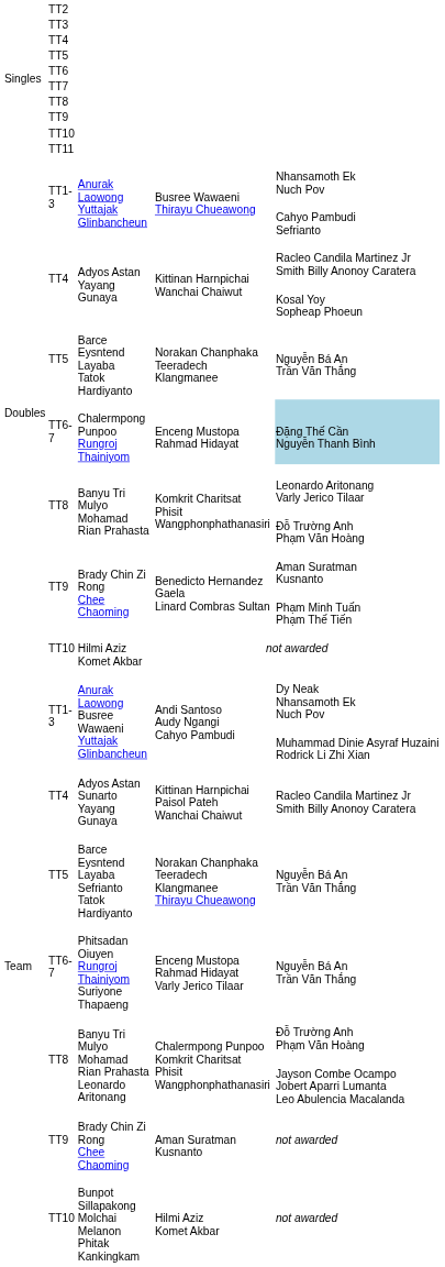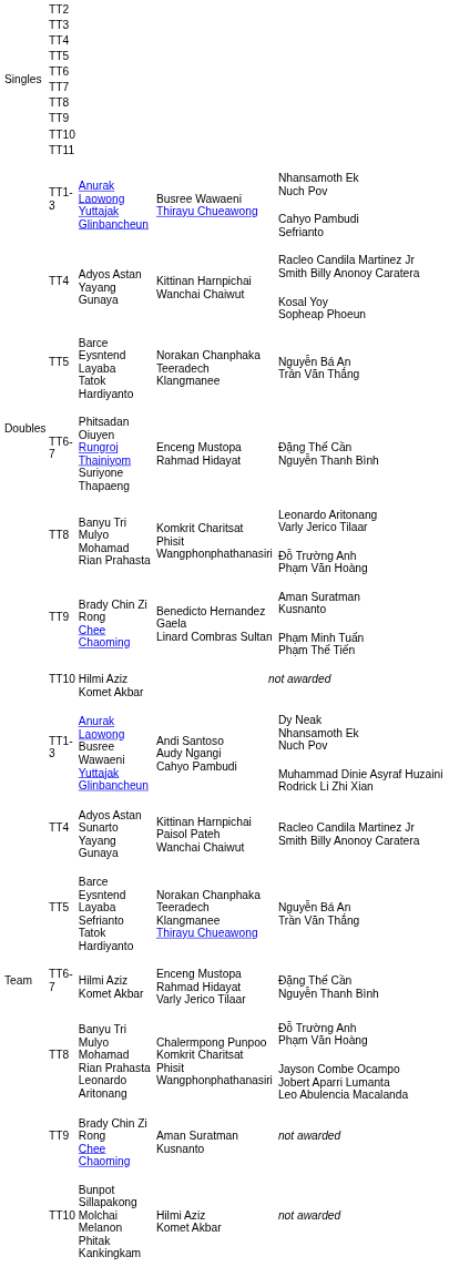Enceng Mustopa Rahmad Hidayat | column 3: Chalermpong Punpoo Rungroj Thainiyom -> Phitsadan Oiuyen Rungroj Thainiyom Suriyone Thapaeng
Enceng Mustopa Rahmad Hidayat | column 5: lightblue background -> no background
Enceng Mustopa Rahmad Hidayat Varly Jerico Tilaar | column 3: Phitsadan Oiuyen Rungroj Thainiyom Suriyone Thapaeng -> Hilmi Aziz Komet Akbar
Enceng Mustopa Rahmad Hidayat Varly Jerico Tilaar | column 5: Nguyễn Bá An Trần Văn Thắng -> Đặng Thế Cần Nguyễn Thanh Bình
